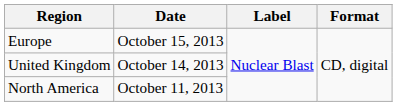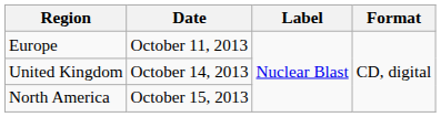Europe | Date: October 15, 2013 -> October 11, 2013
North America | Date: October 11, 2013 -> October 15, 2013
